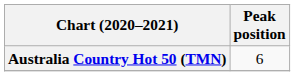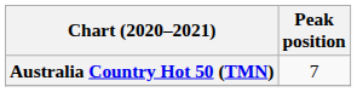Australia Country Hot 50 (TMN) | Peak position: 6 -> 7
